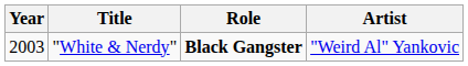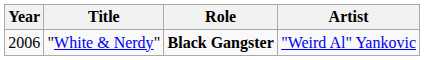"White & Nerdy" | Year: 2003 -> 2006
